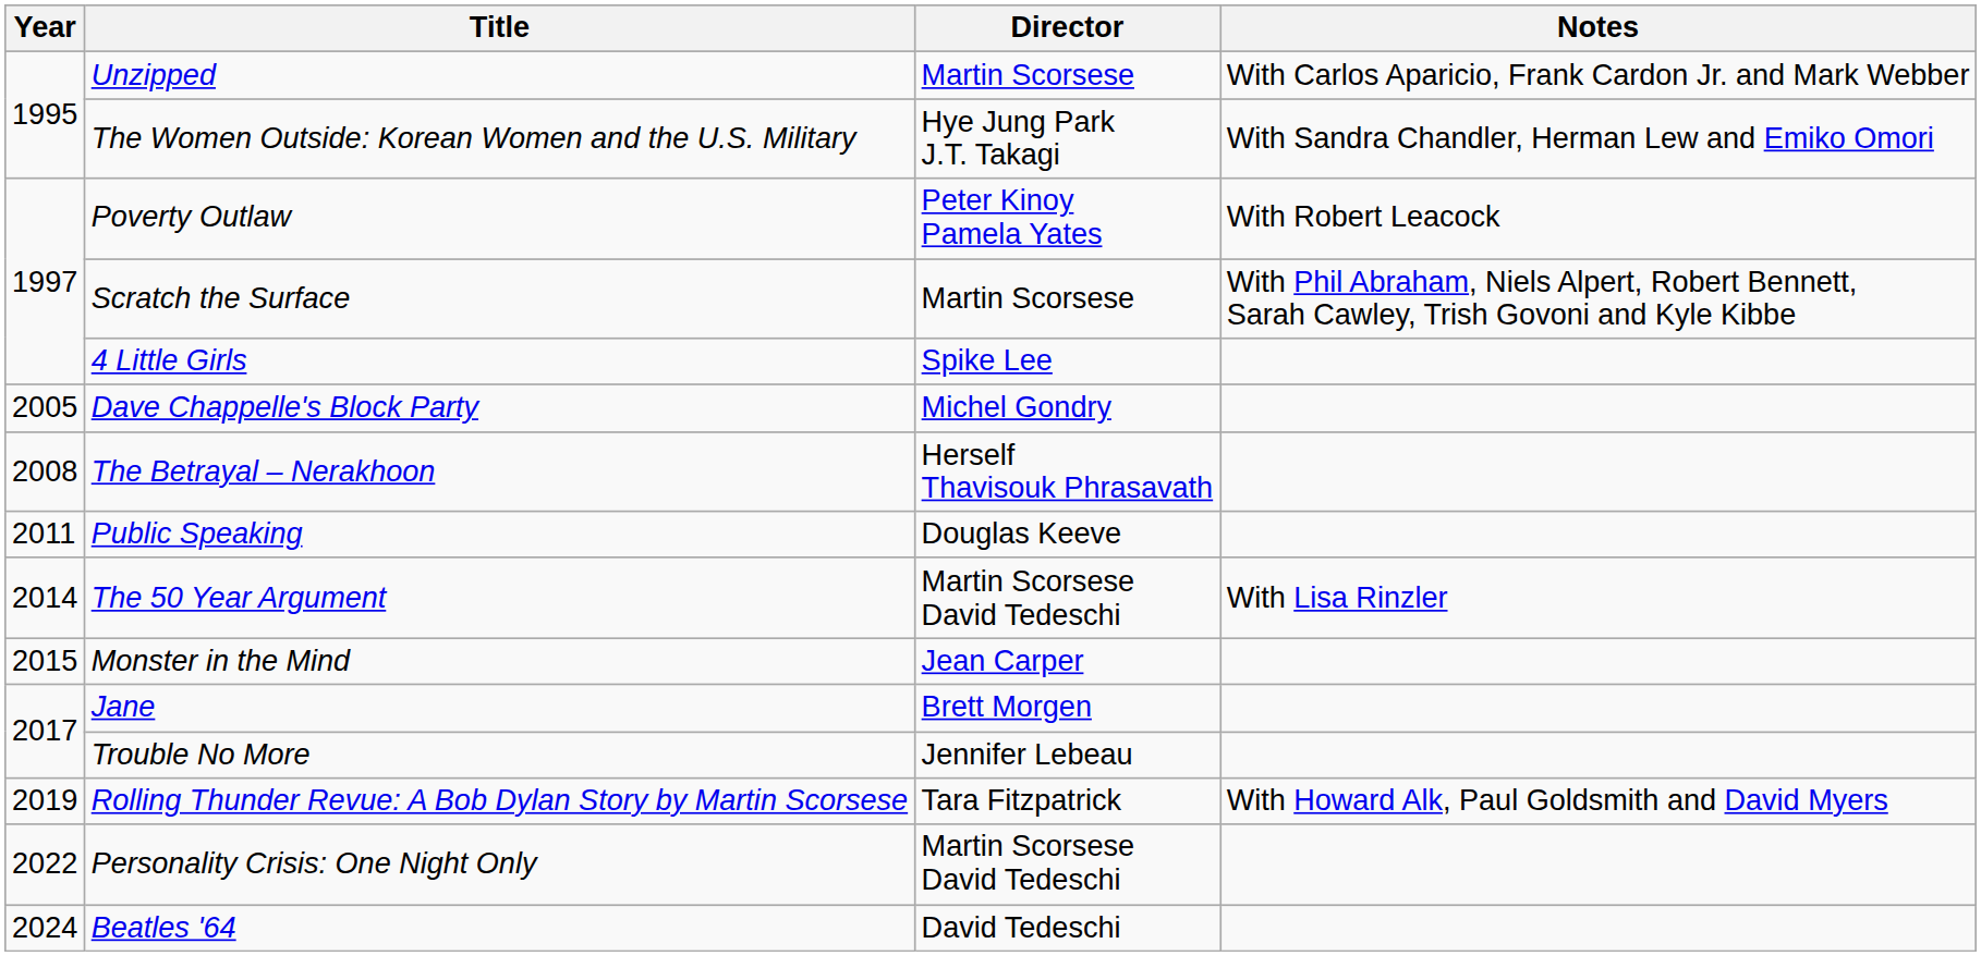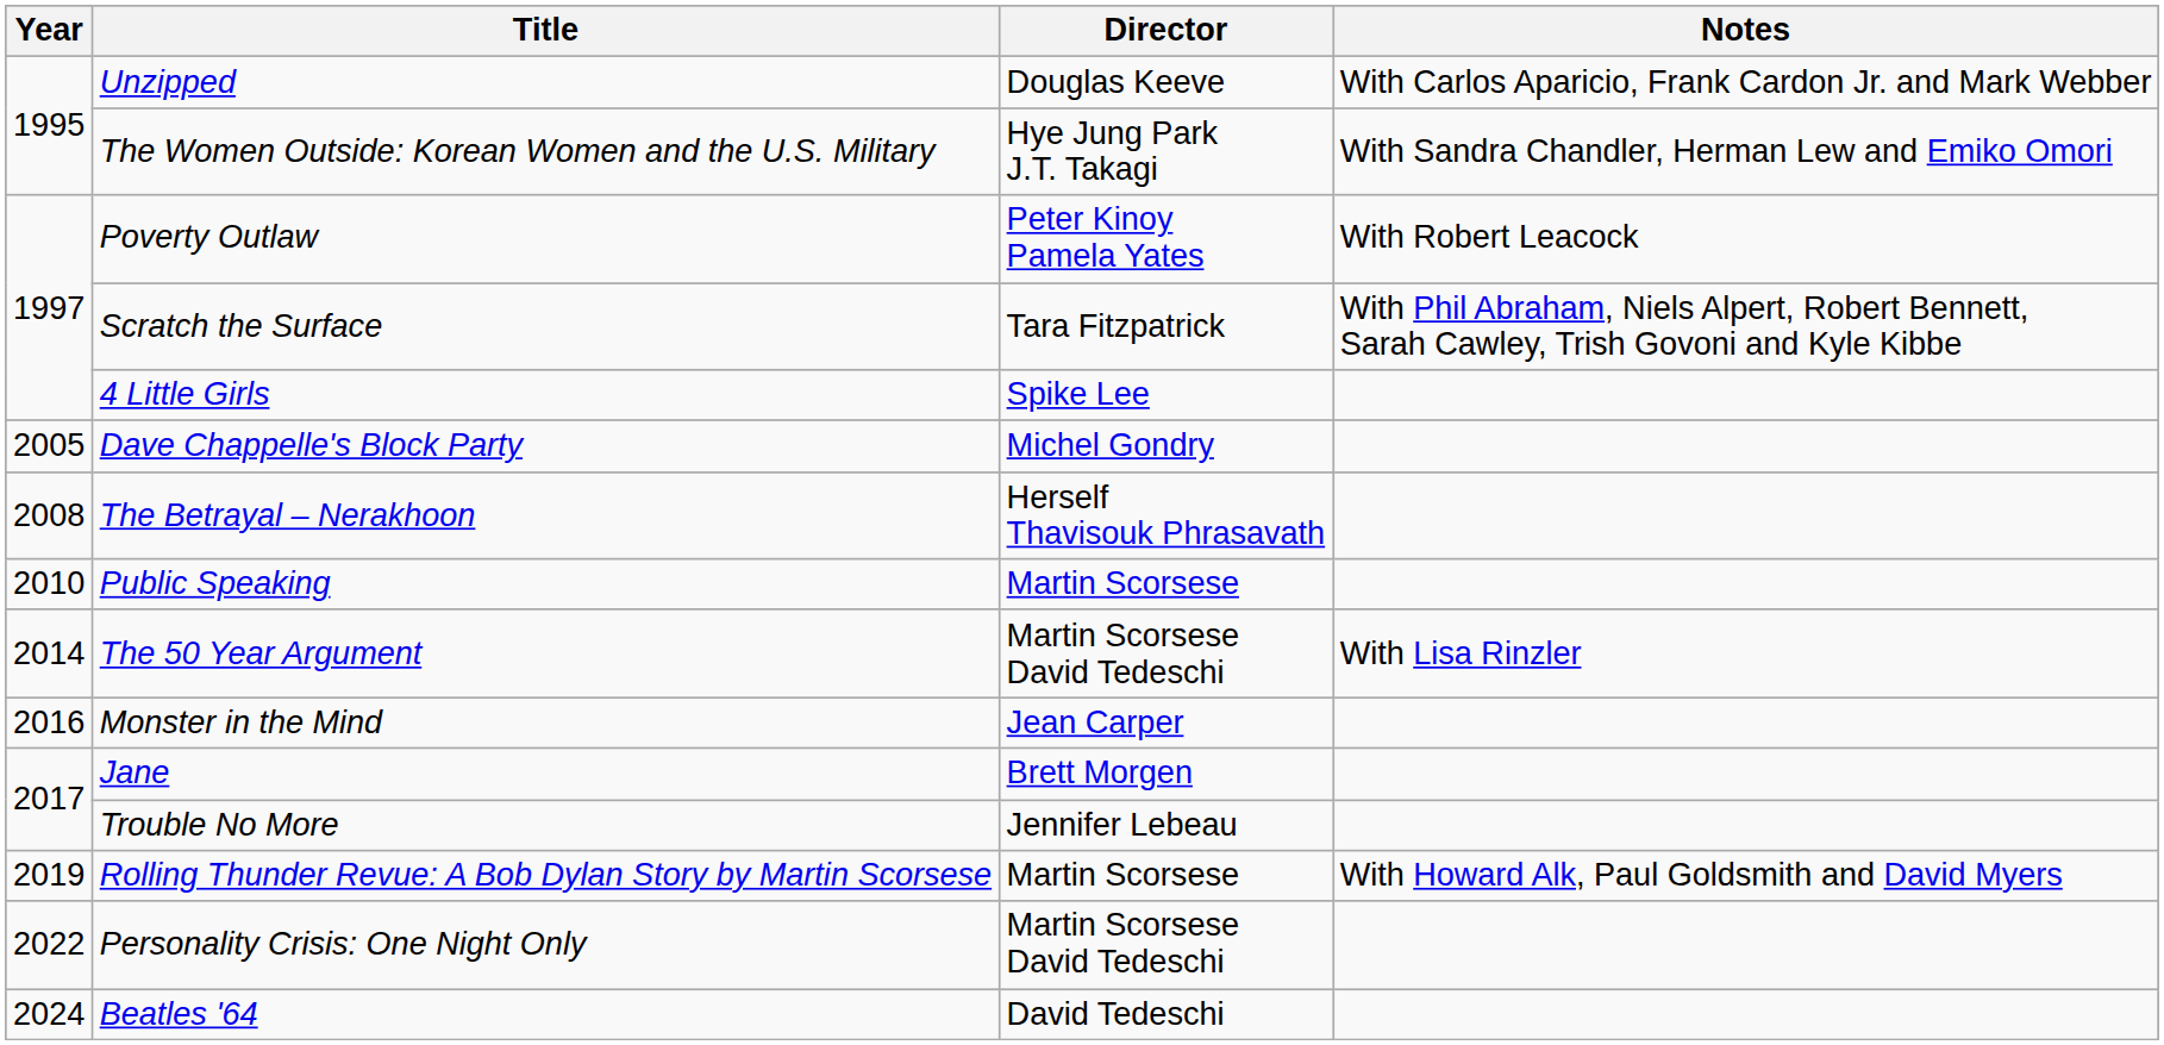Unzipped | Director: Martin Scorsese -> Douglas Keeve
Scratch the Surface | Director: Martin Scorsese -> Tara Fitzpatrick
Public Speaking | Year: 2011 -> 2010
Public Speaking | Director: Douglas Keeve -> Martin Scorsese
Monster in the Mind | Year: 2015 -> 2016
Rolling Thunder Revue: A Bob Dylan Story by Martin Scorsese | Director: Tara Fitzpatrick -> Martin Scorsese
